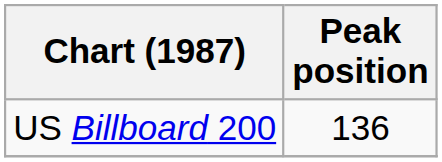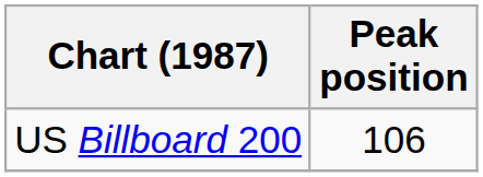US Billboard 200 | Peak position: 136 -> 106
